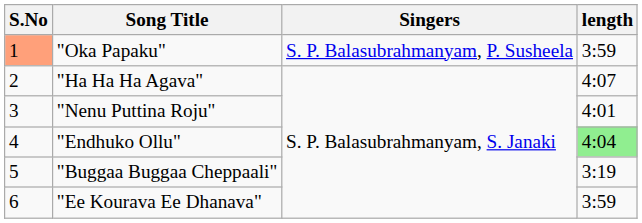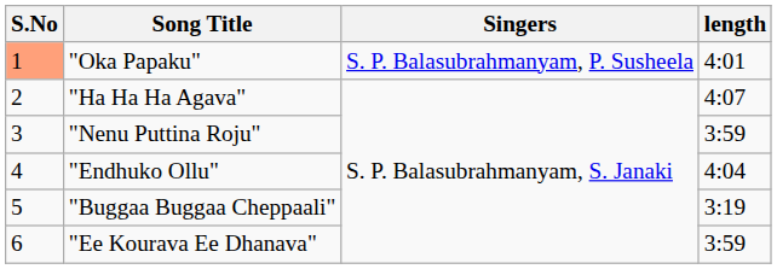"Oka Papaku" | length: 3:59 -> 4:01
"Nenu Puttina Roju" | length: 4:01 -> 3:59
"Endhuko Ollu" | length: lightgreen background -> no background
